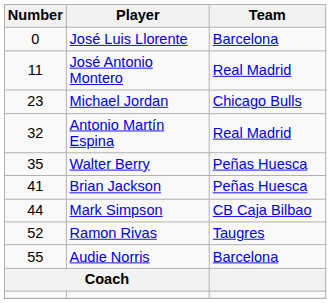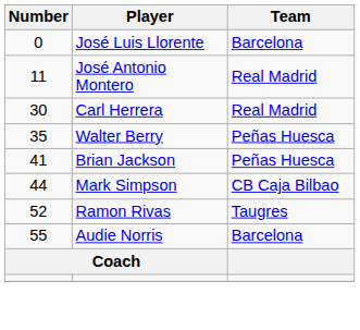- row: 23 | Michael Jordan | Chicago Bulls
+ row: 30 | Carl Herrera | Real Madrid
- row: 32 | Antonio Martín Espina | Real Madrid
